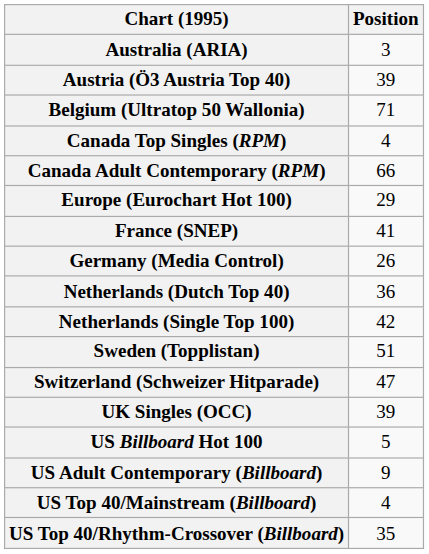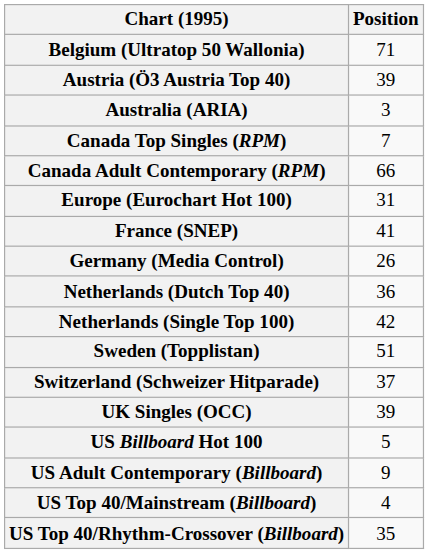rows swapped: Australia (ARIA) <-> Belgium (Ultratop 50 Wallonia)
Canada Top Singles (RPM) | Position: 4 -> 7
Europe (Eurochart Hot 100) | Position: 29 -> 31
Switzerland (Schweizer Hitparade) | Position: 47 -> 37
